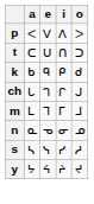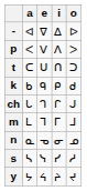+ row: - | ᐊ | ᐁ | ᐃ | ᐅ
